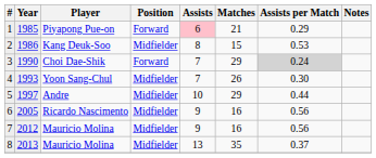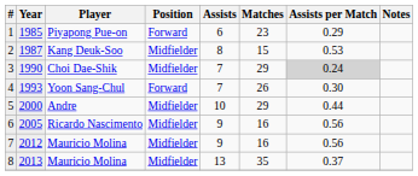1 | Assists: pink background -> no background
1 | Matches: 21 -> 23
2 | Year: 1986 -> 1987
3 | Position: Forward -> Midfielder
4 | Position: Midfielder -> Forward
5 | Year: 1997 -> 2000
